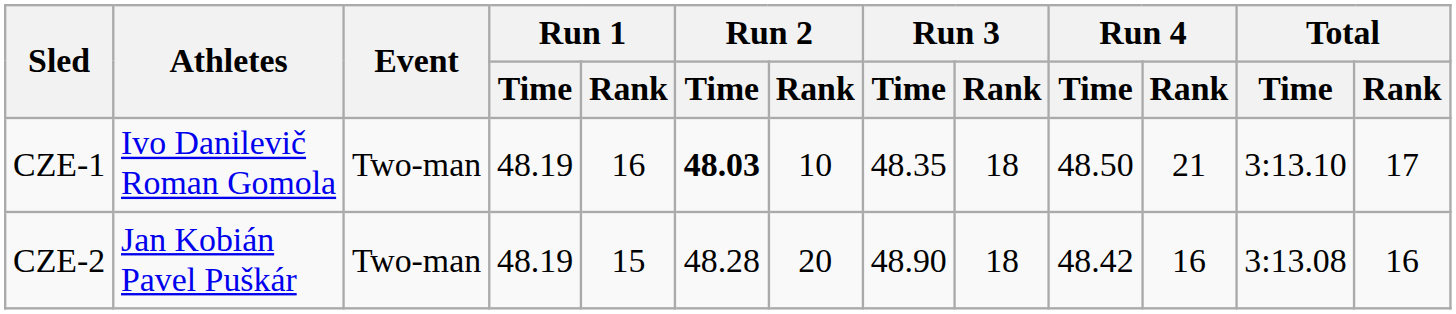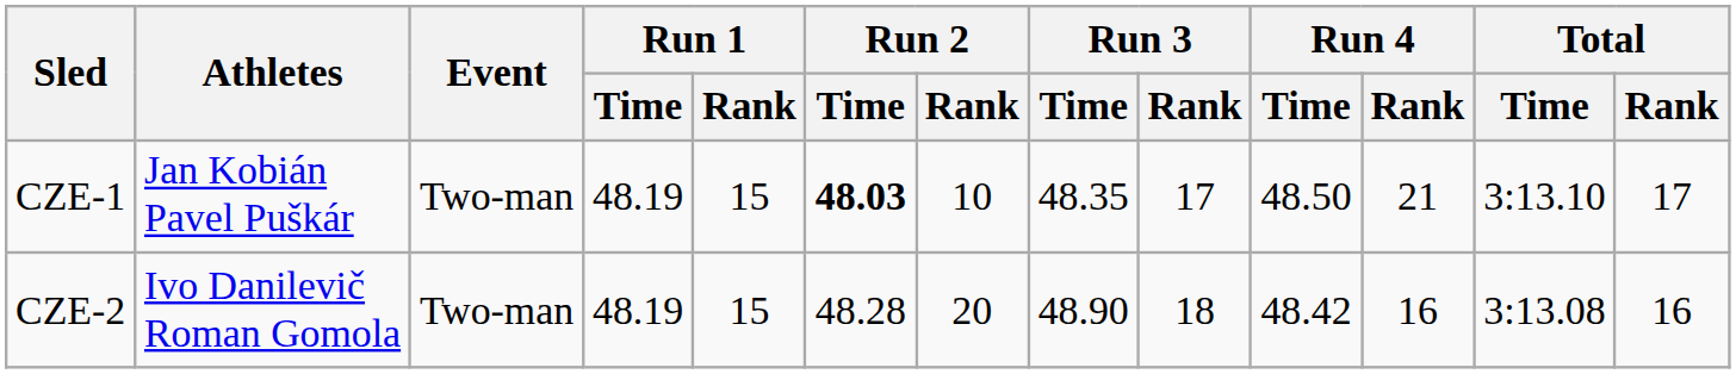CZE-1 | Athletes: Ivo Danilevič Roman Gomola -> Jan Kobián Pavel Puškár
CZE-1 | Run 1 / Rank: 16 -> 15
CZE-1 | Run 3 / Rank: 18 -> 17
CZE-2 | Athletes: Jan Kobián Pavel Puškár -> Ivo Danilevič Roman Gomola
